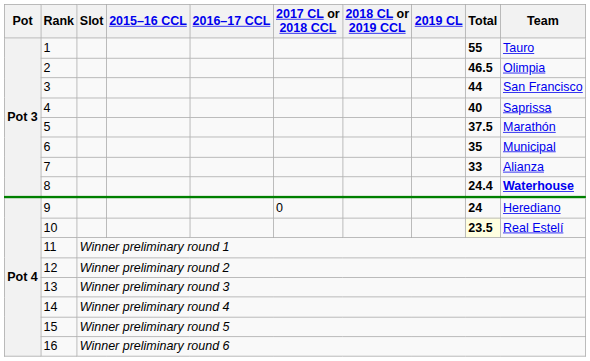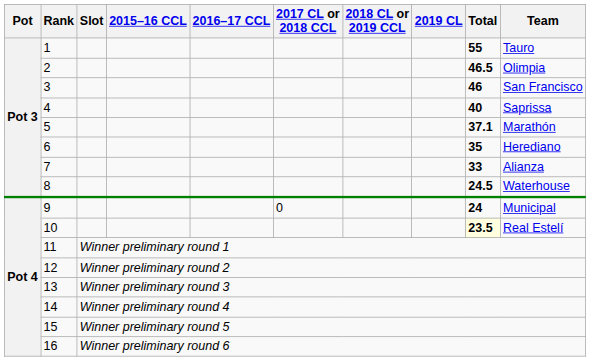3 | Total: 44 -> 46
5 | Total: 37.5 -> 37.1
6 | Team: Municipal -> Herediano
8 | Total: 24.4 -> 24.5
8 | Team: bold -> normal
9 | Team: Herediano -> Municipal
